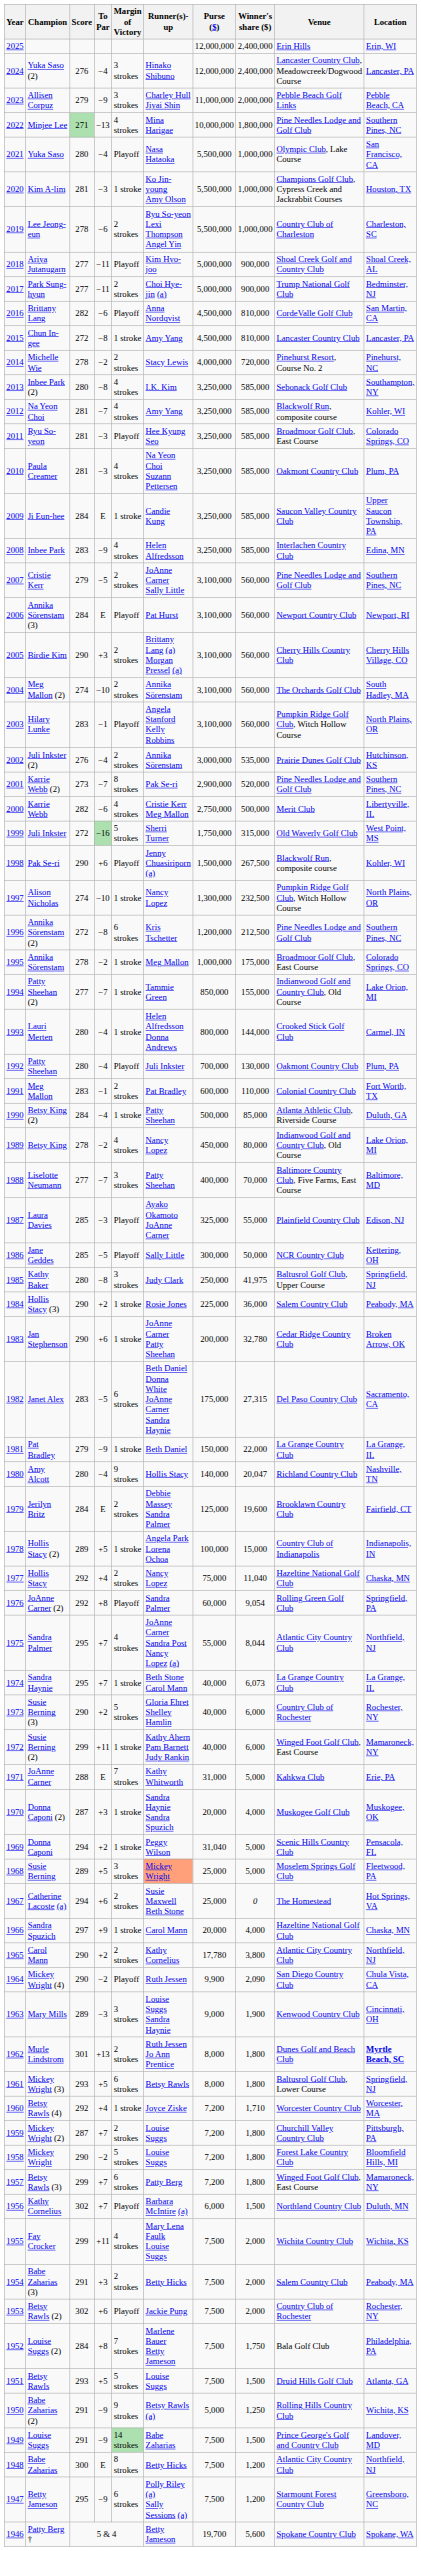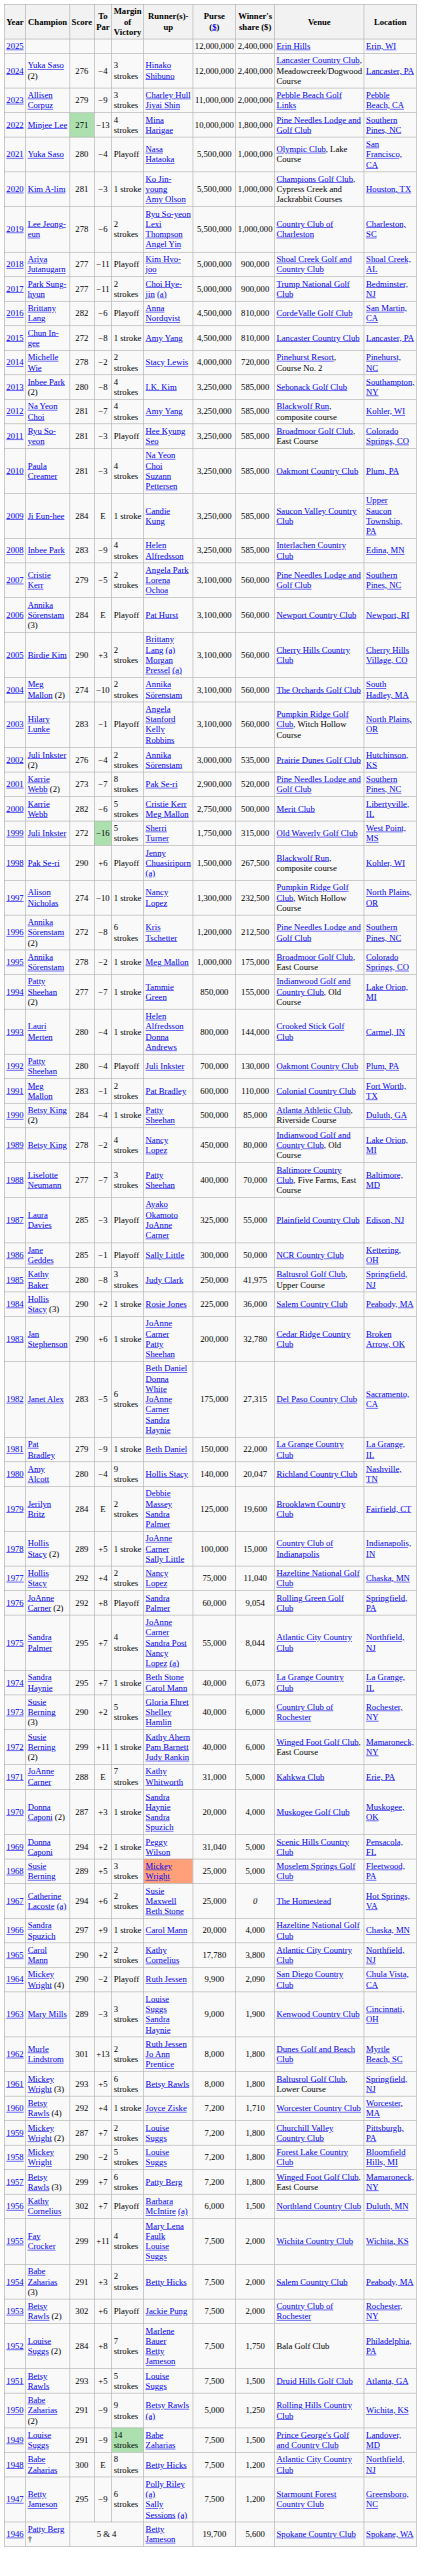Cristie Kerr | Runner(s)-up: JoAnne Carner Sally Little -> Angela Park Lorena Ochoa
Karrie Webb | Margin of Victory: 4 strokes -> 5 strokes
Jane Geddes | To Par: −5 -> −1
Hollis Stacy (2) | Runner(s)-up: Angela Park Lorena Ochoa -> JoAnne Carner Sally Little
Murle Lindstrom | Location: bold -> normal
